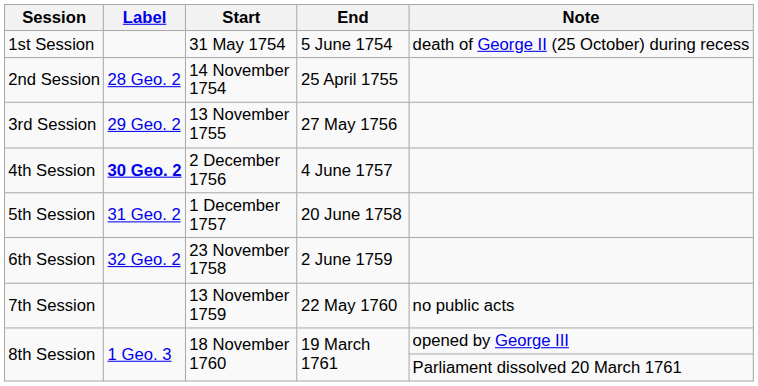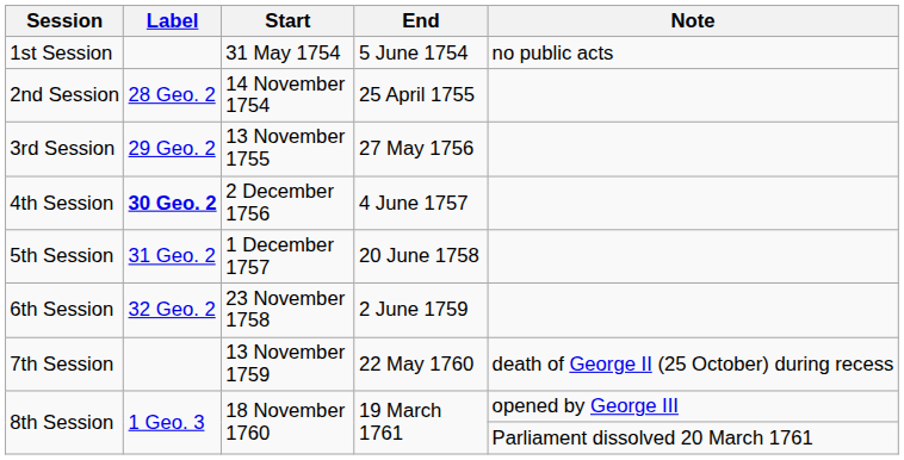1st Session | Note: death of George II (25 October) during recess -> no public acts
7th Session | Note: no public acts -> death of George II (25 October) during recess
